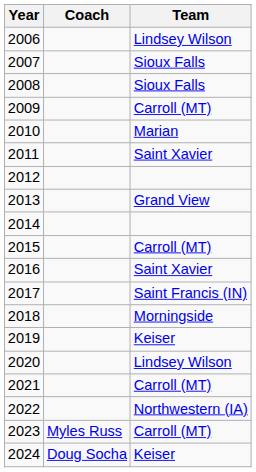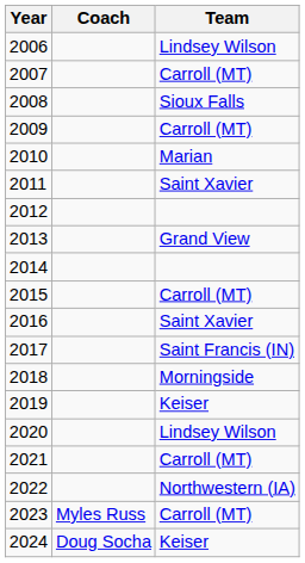2007 | Team: Sioux Falls -> Carroll (MT)
